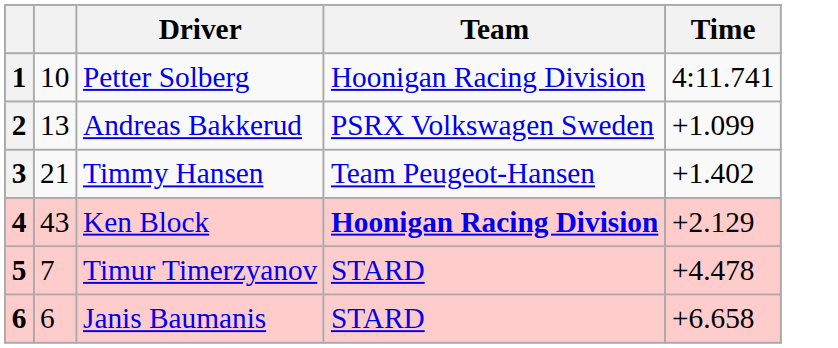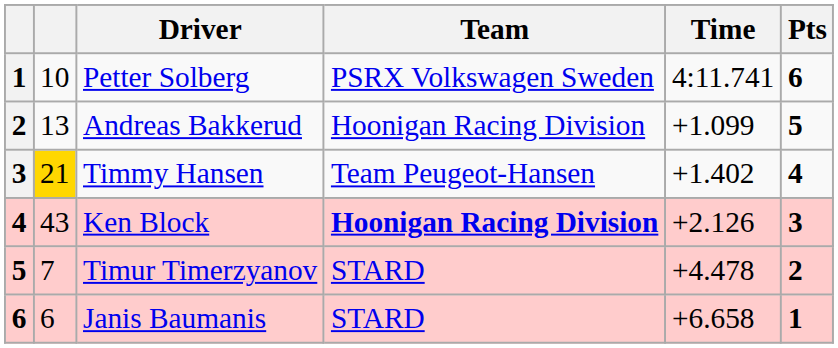+ column: Pts | 6 | 5 | 4 | 3 | 2 | 1
Petter Solberg | Team: Hoonigan Racing Division -> PSRX Volkswagen Sweden
Andreas Bakkerud | Team: PSRX Volkswagen Sweden -> Hoonigan Racing Division
Timmy Hansen | column 2: no background -> gold background
Ken Block | Time: +2.129 -> +2.126
